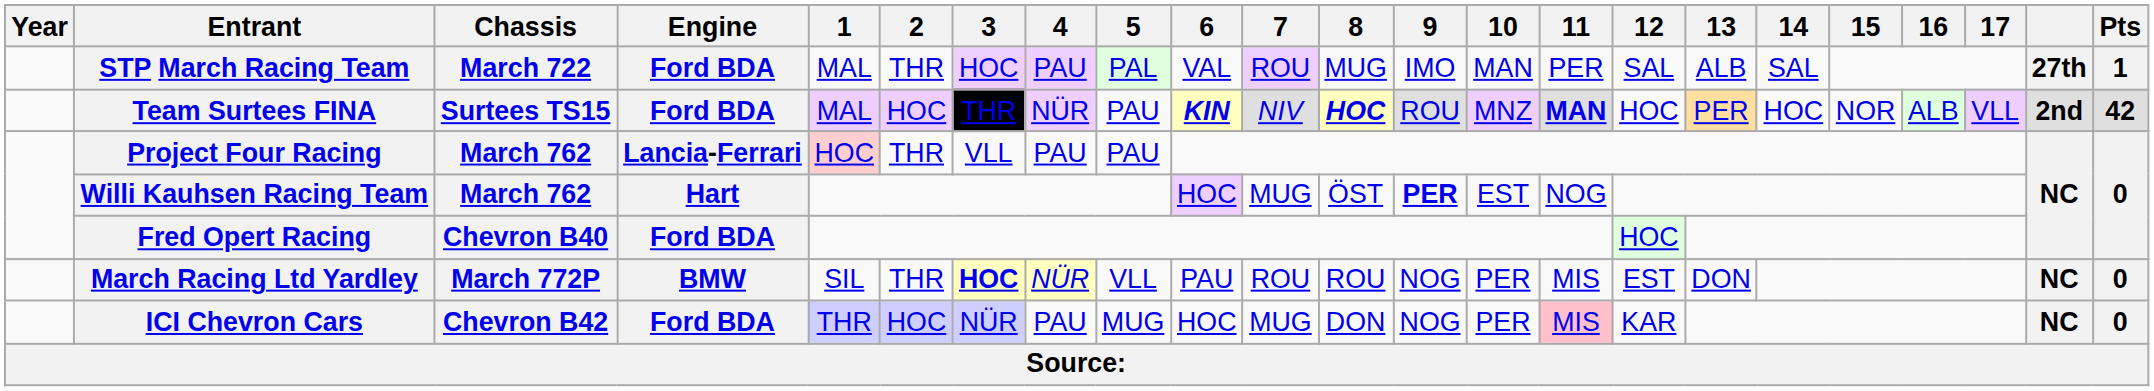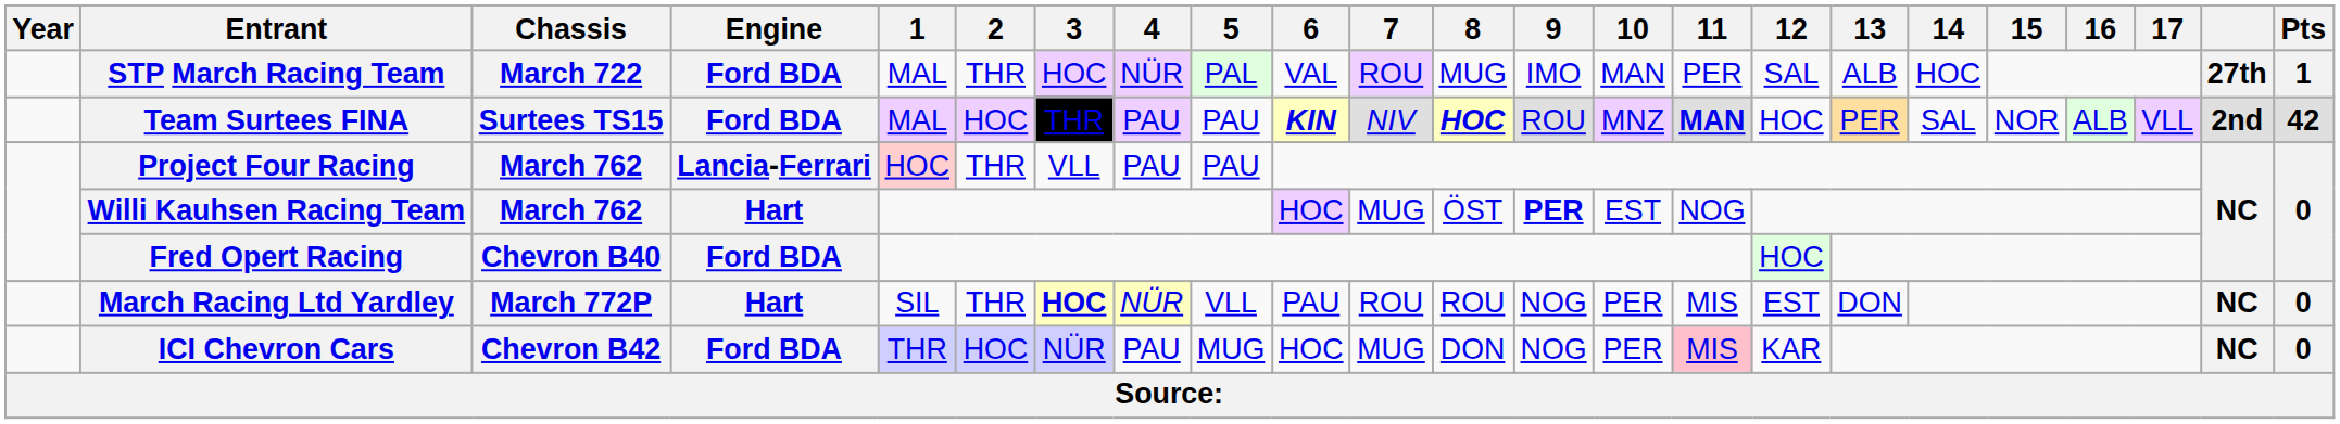STP March Racing Team | 4: PAU -> NÜR
STP March Racing Team | 14: SAL -> HOC
Team Surtees FINA | 4: NÜR -> PAU
Team Surtees FINA | 14: HOC -> SAL
March Racing Ltd Yardley | Engine: BMW -> Hart
